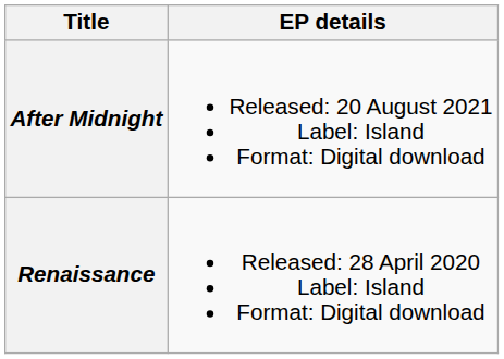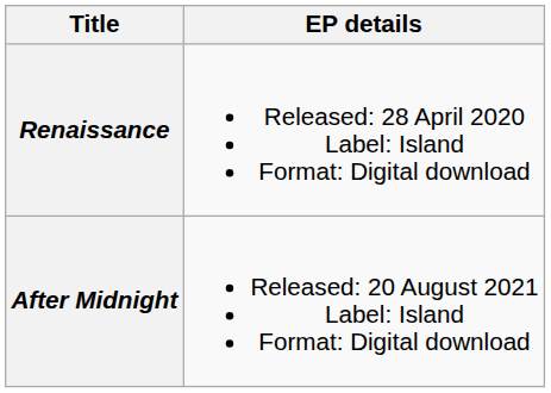rows swapped: Renaissance <-> After Midnight
